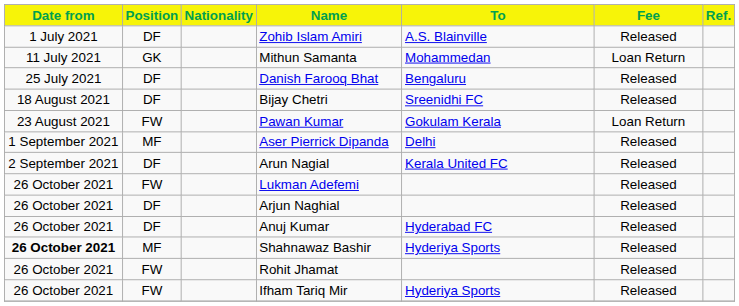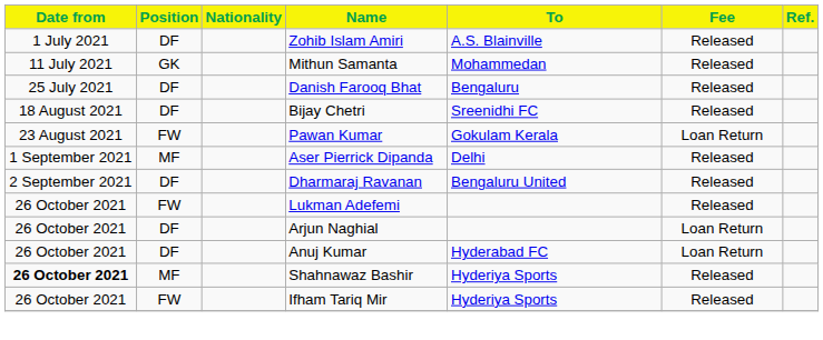Mithun Samanta | Fee: Loan Return -> Released
+ row: 2 September 2021 | DF | Dharmaraj Ravanan | Bengaluru United | Released
- row: 2 September 2021 | DF | Arun Nagial | Kerala United FC | Released
Arjun Naghial | Fee: Released -> Loan Return
Anuj Kumar | Fee: Released -> Loan Return
- row: 26 October 2021 | FW | Rohit Jhamat | Released
